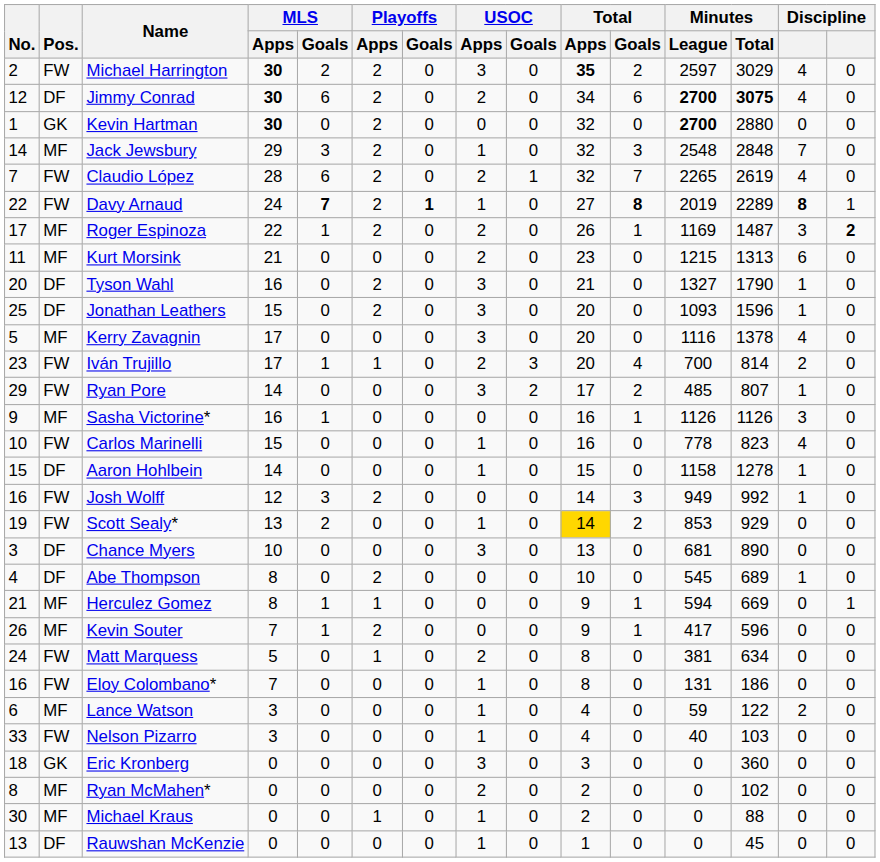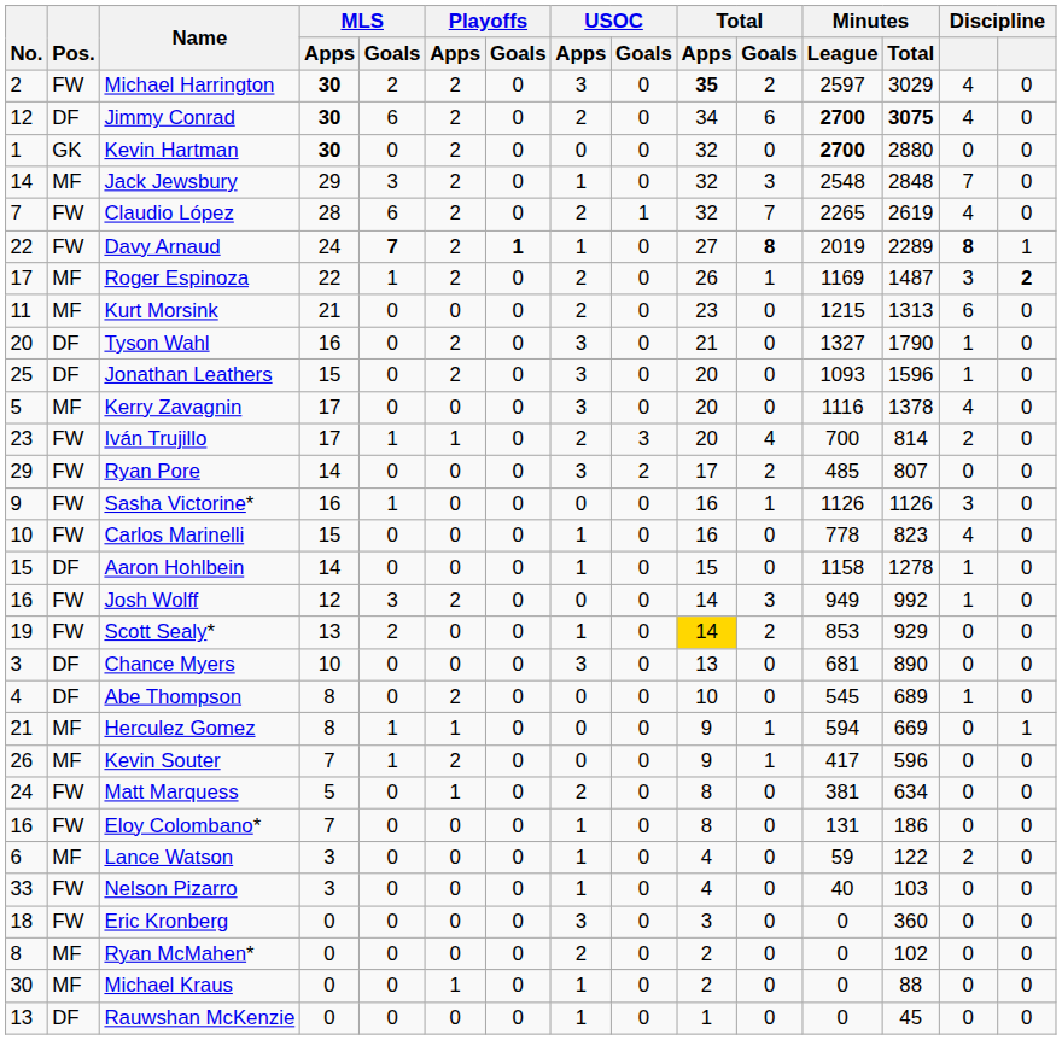Ryan Pore | column 14: 1 -> 0
Sasha Victorine* | Pos.: MF -> FW
Eric Kronberg | Pos.: GK -> FW
